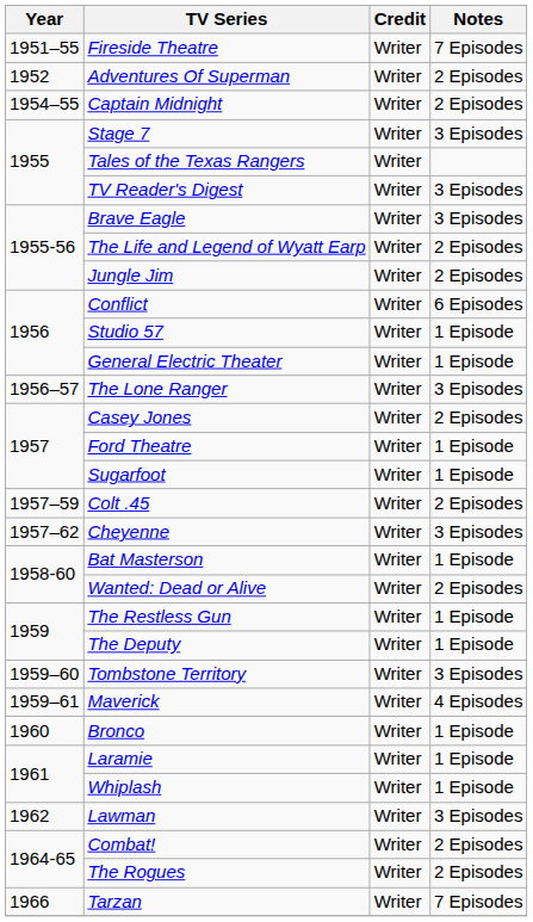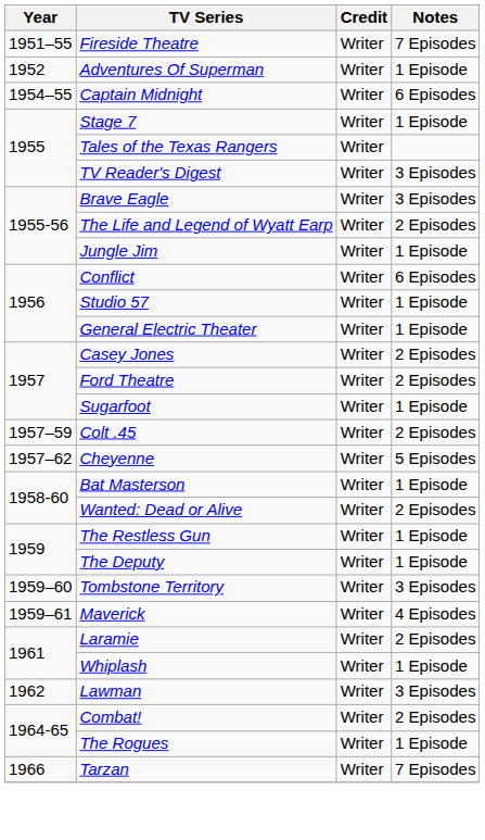Adventures Of Superman | Notes: 2 Episodes -> 1 Episode
Captain Midnight | Notes: 2 Episodes -> 6 Episodes
Stage 7 | Notes: 3 Episodes -> 1 Episode
Jungle Jim | Notes: 2 Episodes -> 1 Episode
- row: 1956–57 | The Lone Ranger | Writer | 3 Episodes
Ford Theatre | Notes: 1 Episode -> 2 Episodes
Cheyenne | Notes: 3 Episodes -> 5 Episodes
- row: 1960 | Bronco | Writer | 1 Episode
Laramie | Notes: 1 Episode -> 2 Episodes
The Rogues | Notes: 2 Episodes -> 1 Episode
